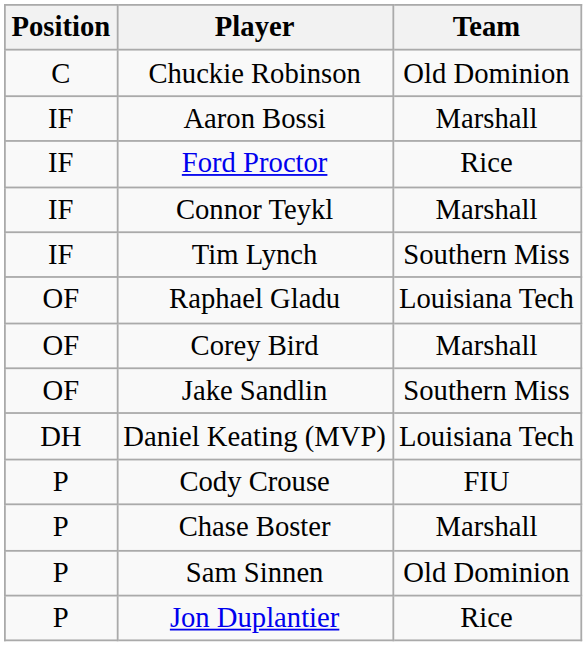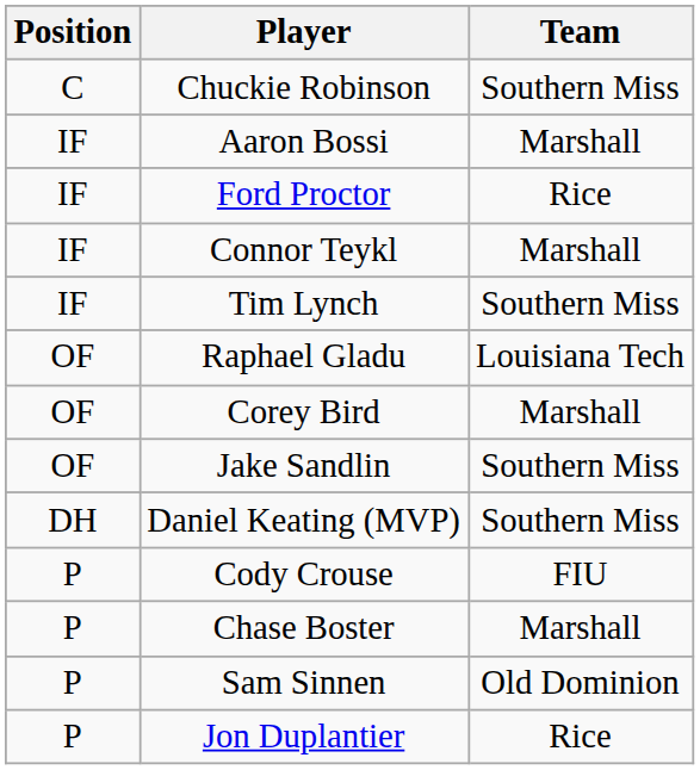Chuckie Robinson | Team: Old Dominion -> Southern Miss
Daniel Keating (MVP) | Team: Louisiana Tech -> Southern Miss
